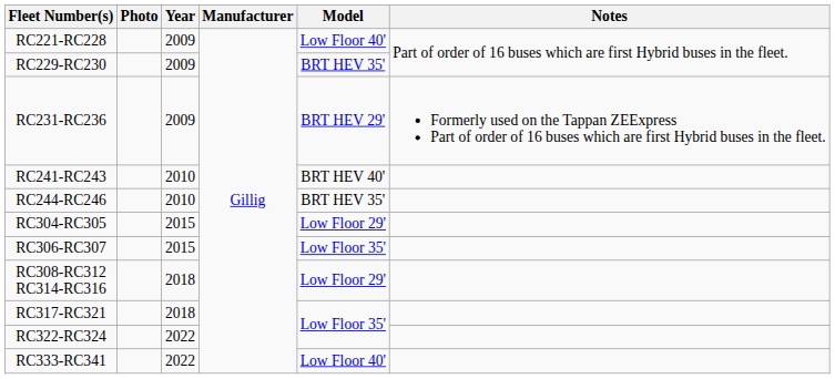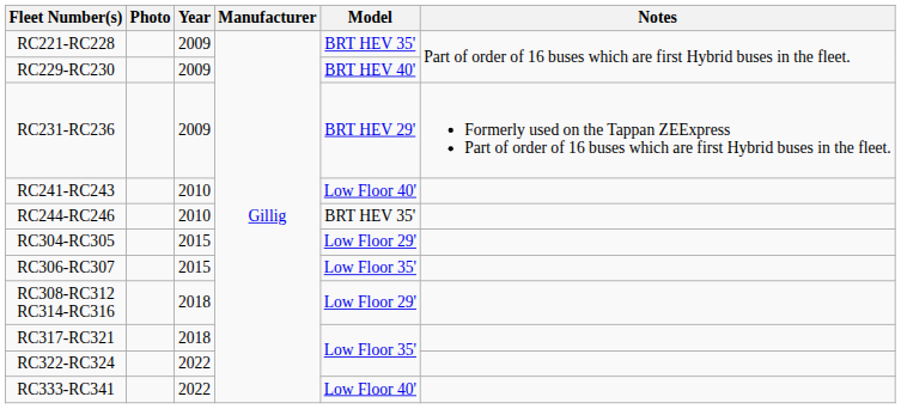RC221-RC228 | Model: Low Floor 40' -> BRT HEV 35'
RC229-RC230 | Model: BRT HEV 35' -> BRT HEV 40'
RC241-RC243 | Model: BRT HEV 40' -> Low Floor 40'
